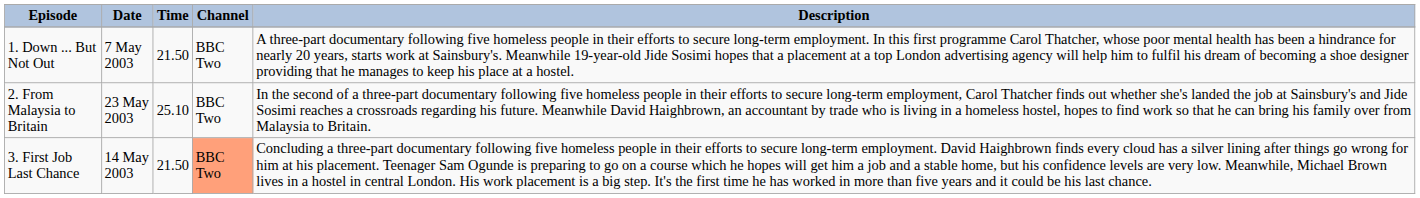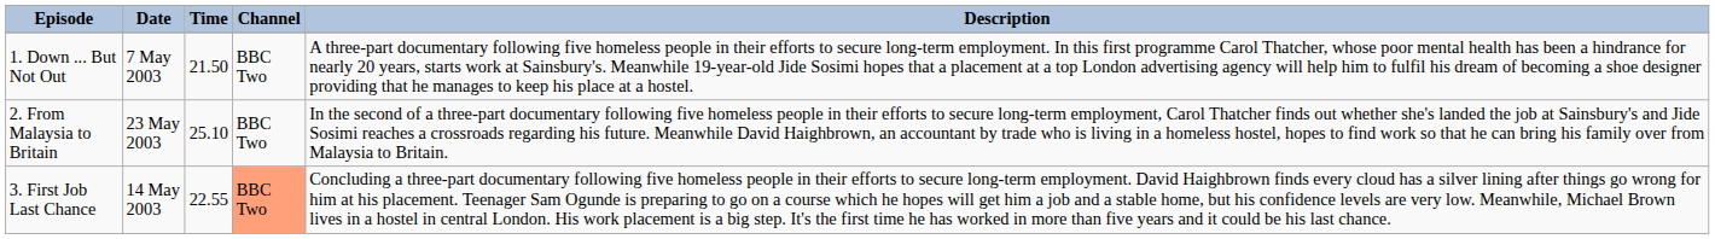3. First Job Last Chance | Time: 21.50 -> 22.55
